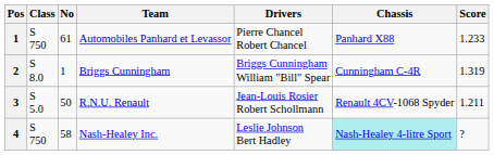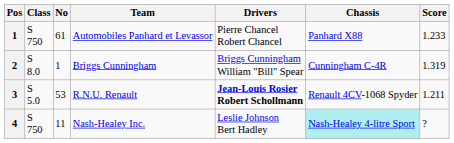R.N.U. Renault | No: 50 -> 53
R.N.U. Renault | Drivers: normal -> bold
Nash-Healey Inc. | No: 58 -> 11
